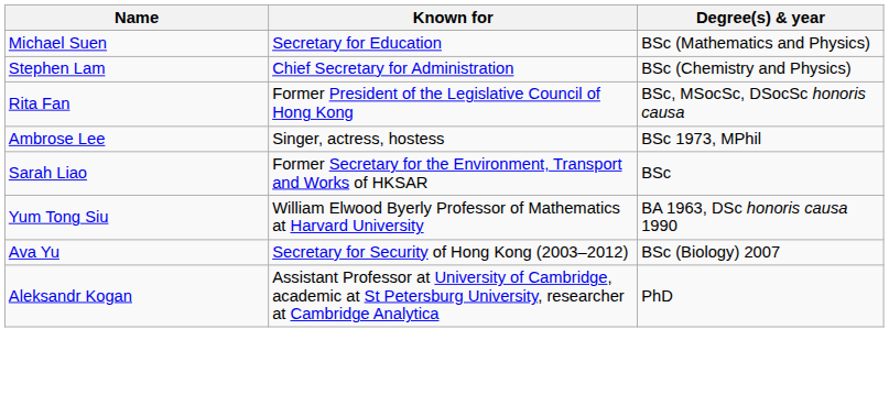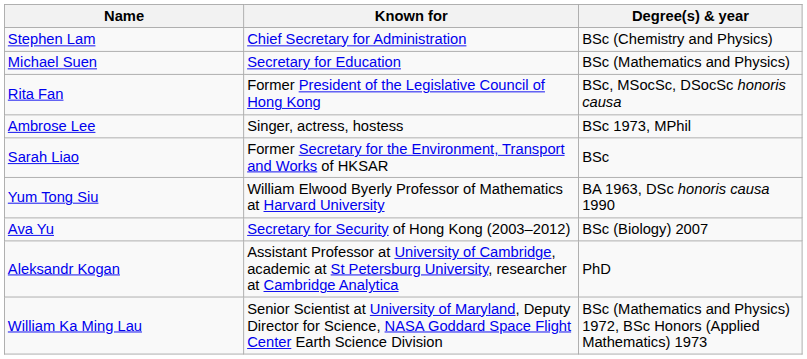rows swapped: Michael Suen <-> Stephen Lam
+ row: William Ka Ming Lau | Senior Scientist at University of Maryland, Deputy Director for Science, NASA Goddard Space Flight Center Earth Science Division | BSc (Mathematics and Physics) 1972, BSc Honors (Applied Mathematics) 1973
